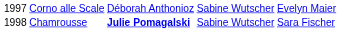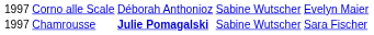Chamrousse | column 1: 1998 -> 1997
